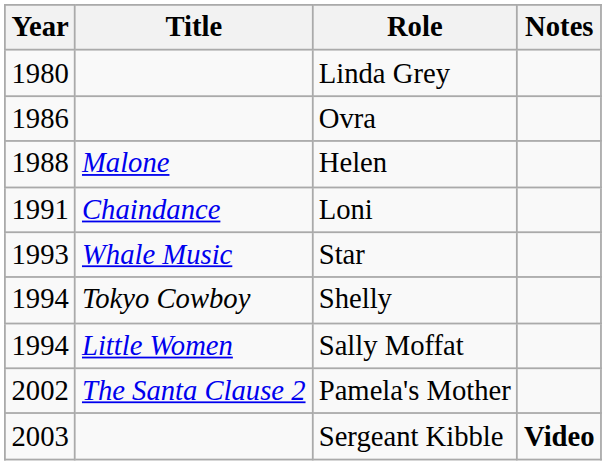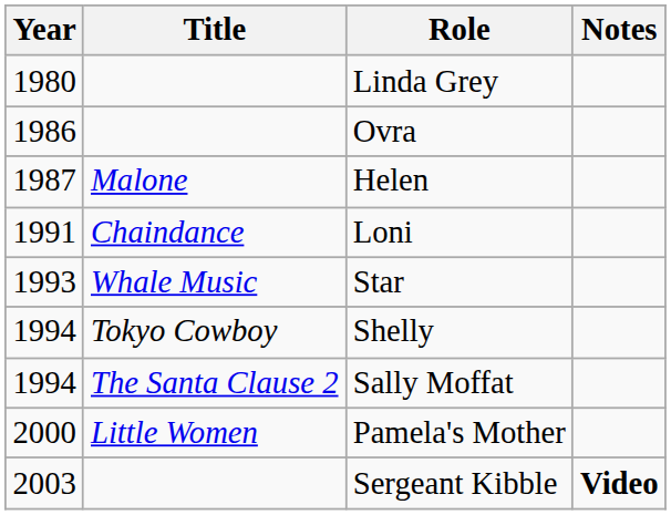Helen | Year: 1988 -> 1987
Sally Moffat | Title: Little Women -> The Santa Clause 2
Pamela's Mother | Year: 2002 -> 2000
Pamela's Mother | Title: The Santa Clause 2 -> Little Women
